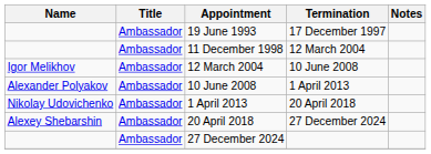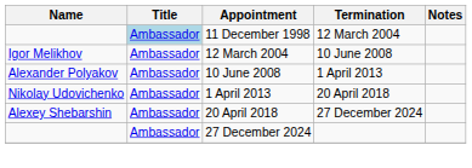- row: Ambassador | 19 June 1993 | 17 December 1997
11 December 1998 | Title: no background -> lightblue background
